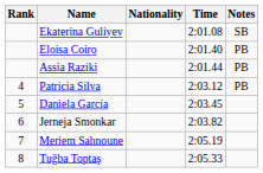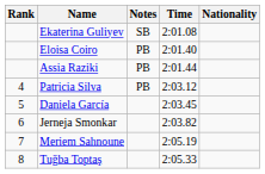columns swapped: Nationality <-> Notes
